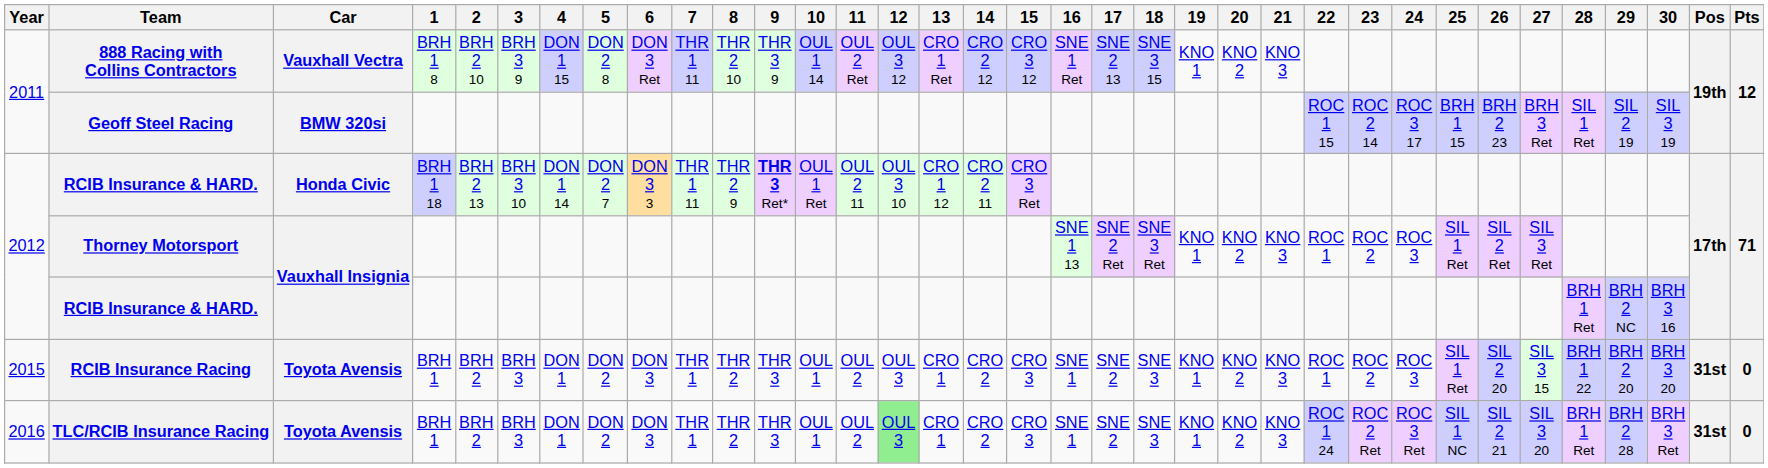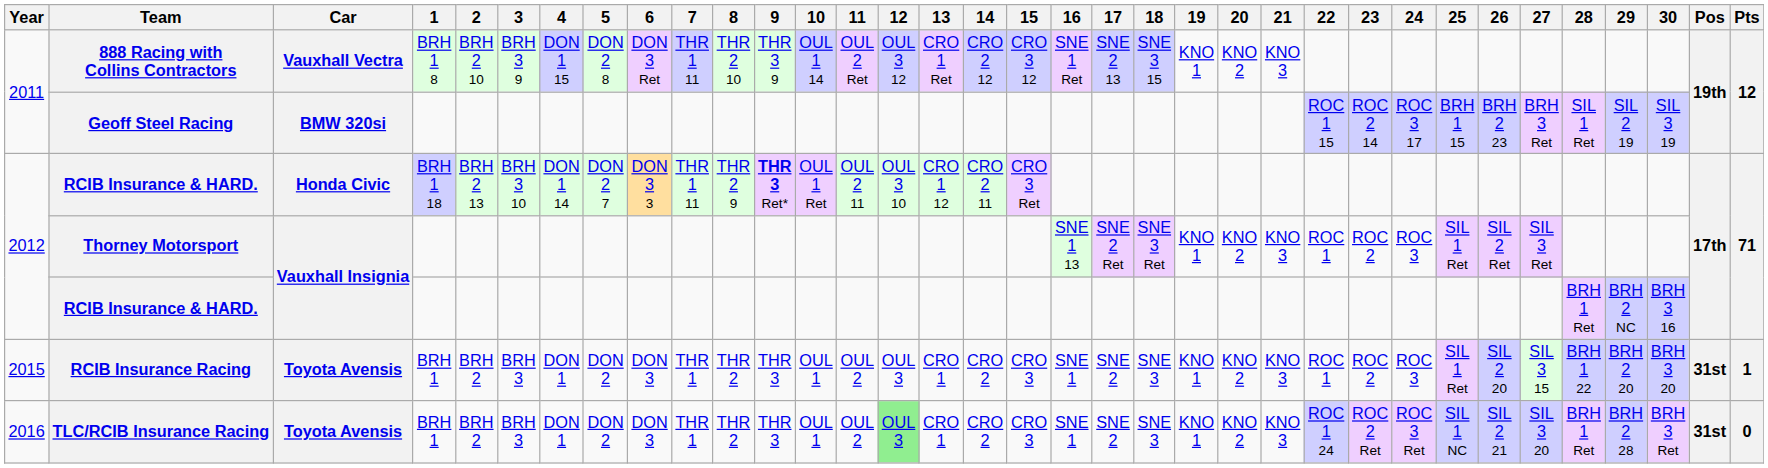RCIB Insurance Racing | Pts: 0 -> 1
